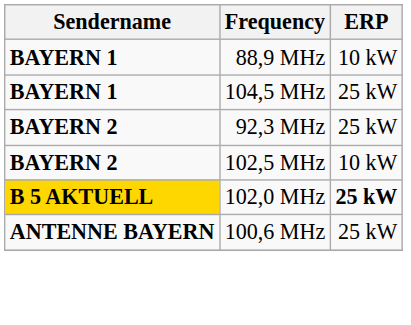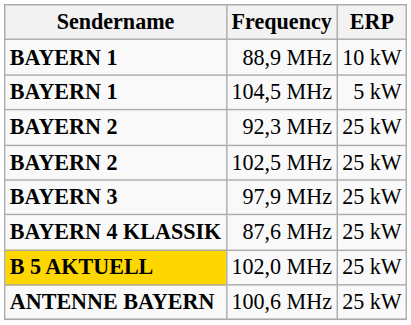104,5 MHz | ERP: 25 kW -> 5 kW
102,5 MHz | ERP: 10 kW -> 25 kW
+ row: BAYERN 3 | 97,9 MHz | 25 kW
+ row: BAYERN 4 KLASSIK | 87,6 MHz | 25 kW
102,0 MHz | ERP: bold -> normal
